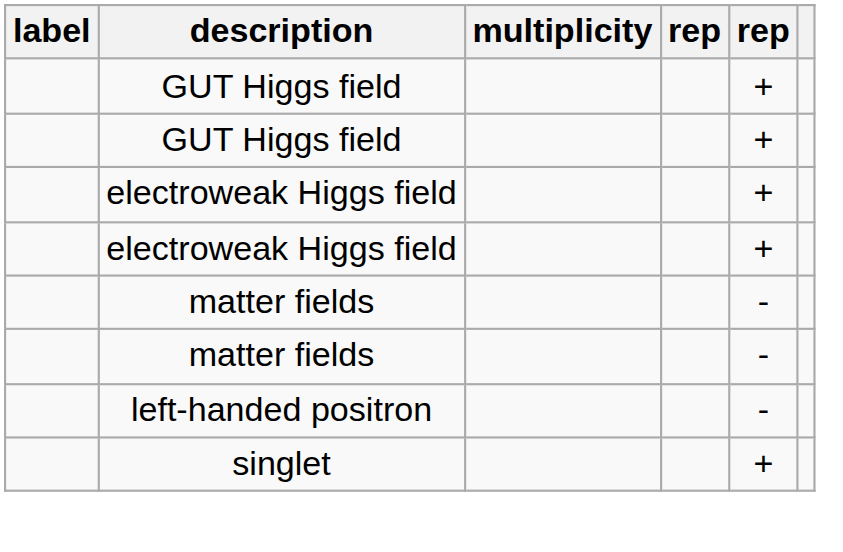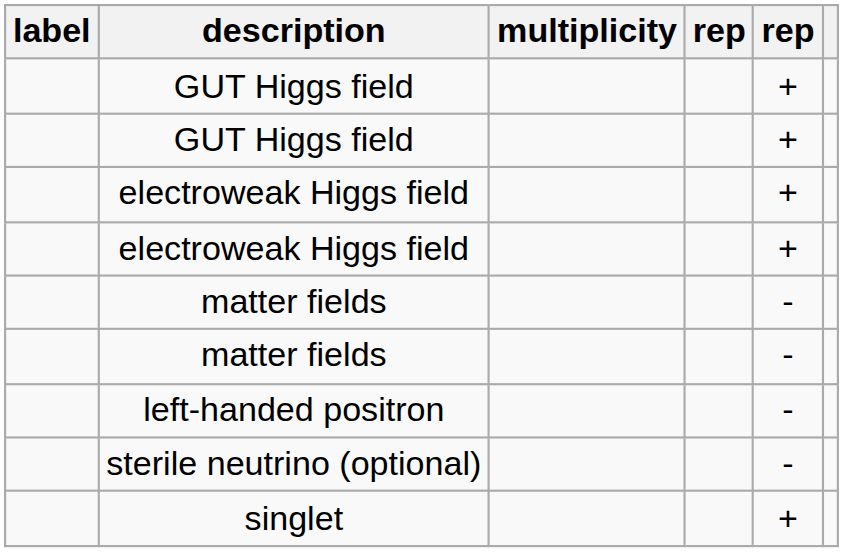+ row: sterile neutrino (optional) | -
